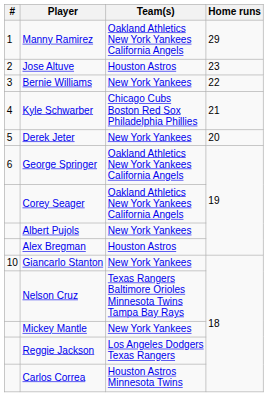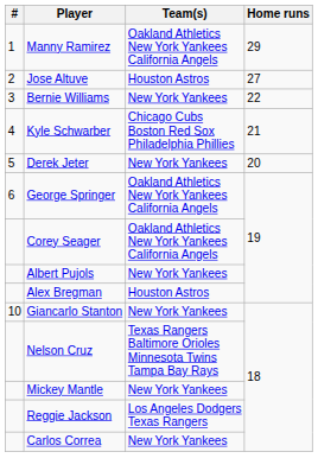Jose Altuve | Home runs: 23 -> 27
Carlos Correa | Team(s): Houston Astros Minnesota Twins -> New York Yankees
